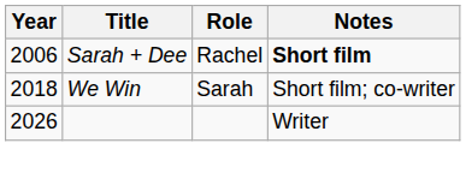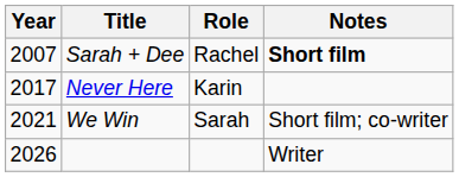Sarah + Dee | Year: 2006 -> 2007
+ row: 2017 | Never Here | Karin
We Win | Year: 2018 -> 2021
